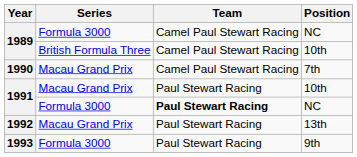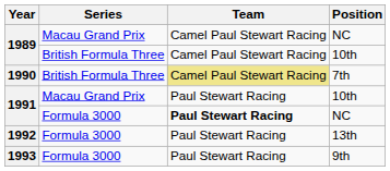1989 / NC | Series: Formula 3000 -> Macau Grand Prix
1990 | Series: Macau Grand Prix -> British Formula Three
1990 | Team: no background -> khaki background
1992 | Series: Macau Grand Prix -> Formula 3000
